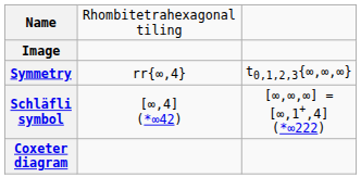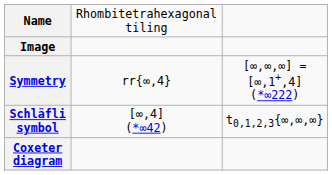Symmetry | column 3: t0,1,2,3{∞,∞,∞} -> [∞,∞,∞] = [∞,1+,4] (*∞222)
Schläfli symbol | column 3: [∞,∞,∞] = [∞,1+,4] (*∞222) -> t0,1,2,3{∞,∞,∞}
